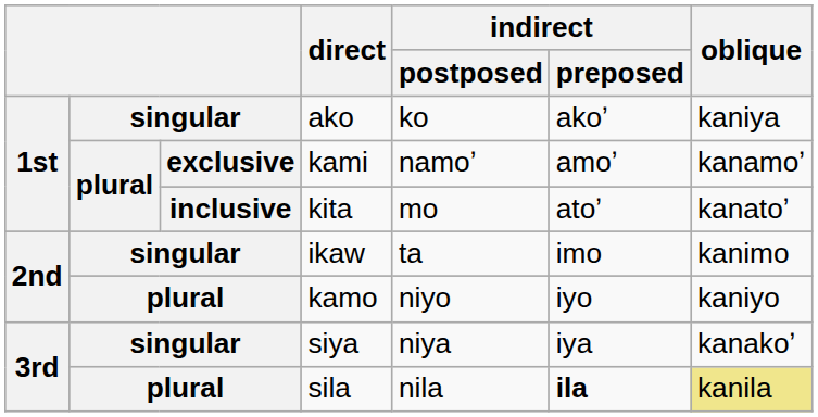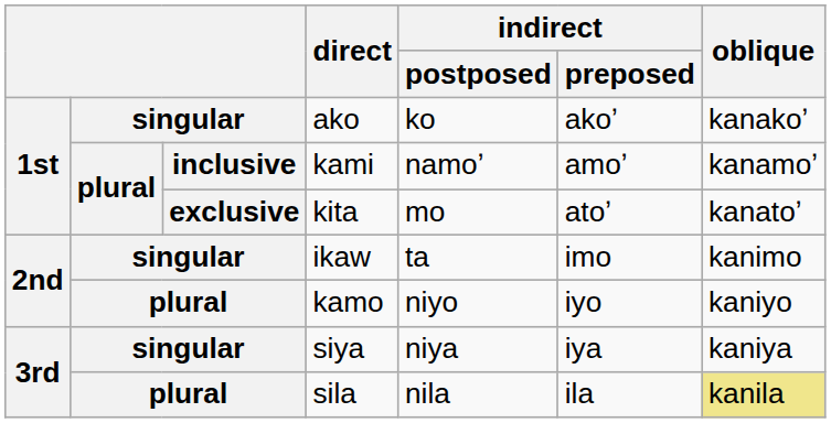ako | oblique: kaniya -> kanakoʼ
kami | column 3: exclusive -> inclusive
kita | column 3: inclusive -> exclusive
siya | oblique: kanakoʼ -> kaniya
sila | indirect / preposed: bold -> normal
